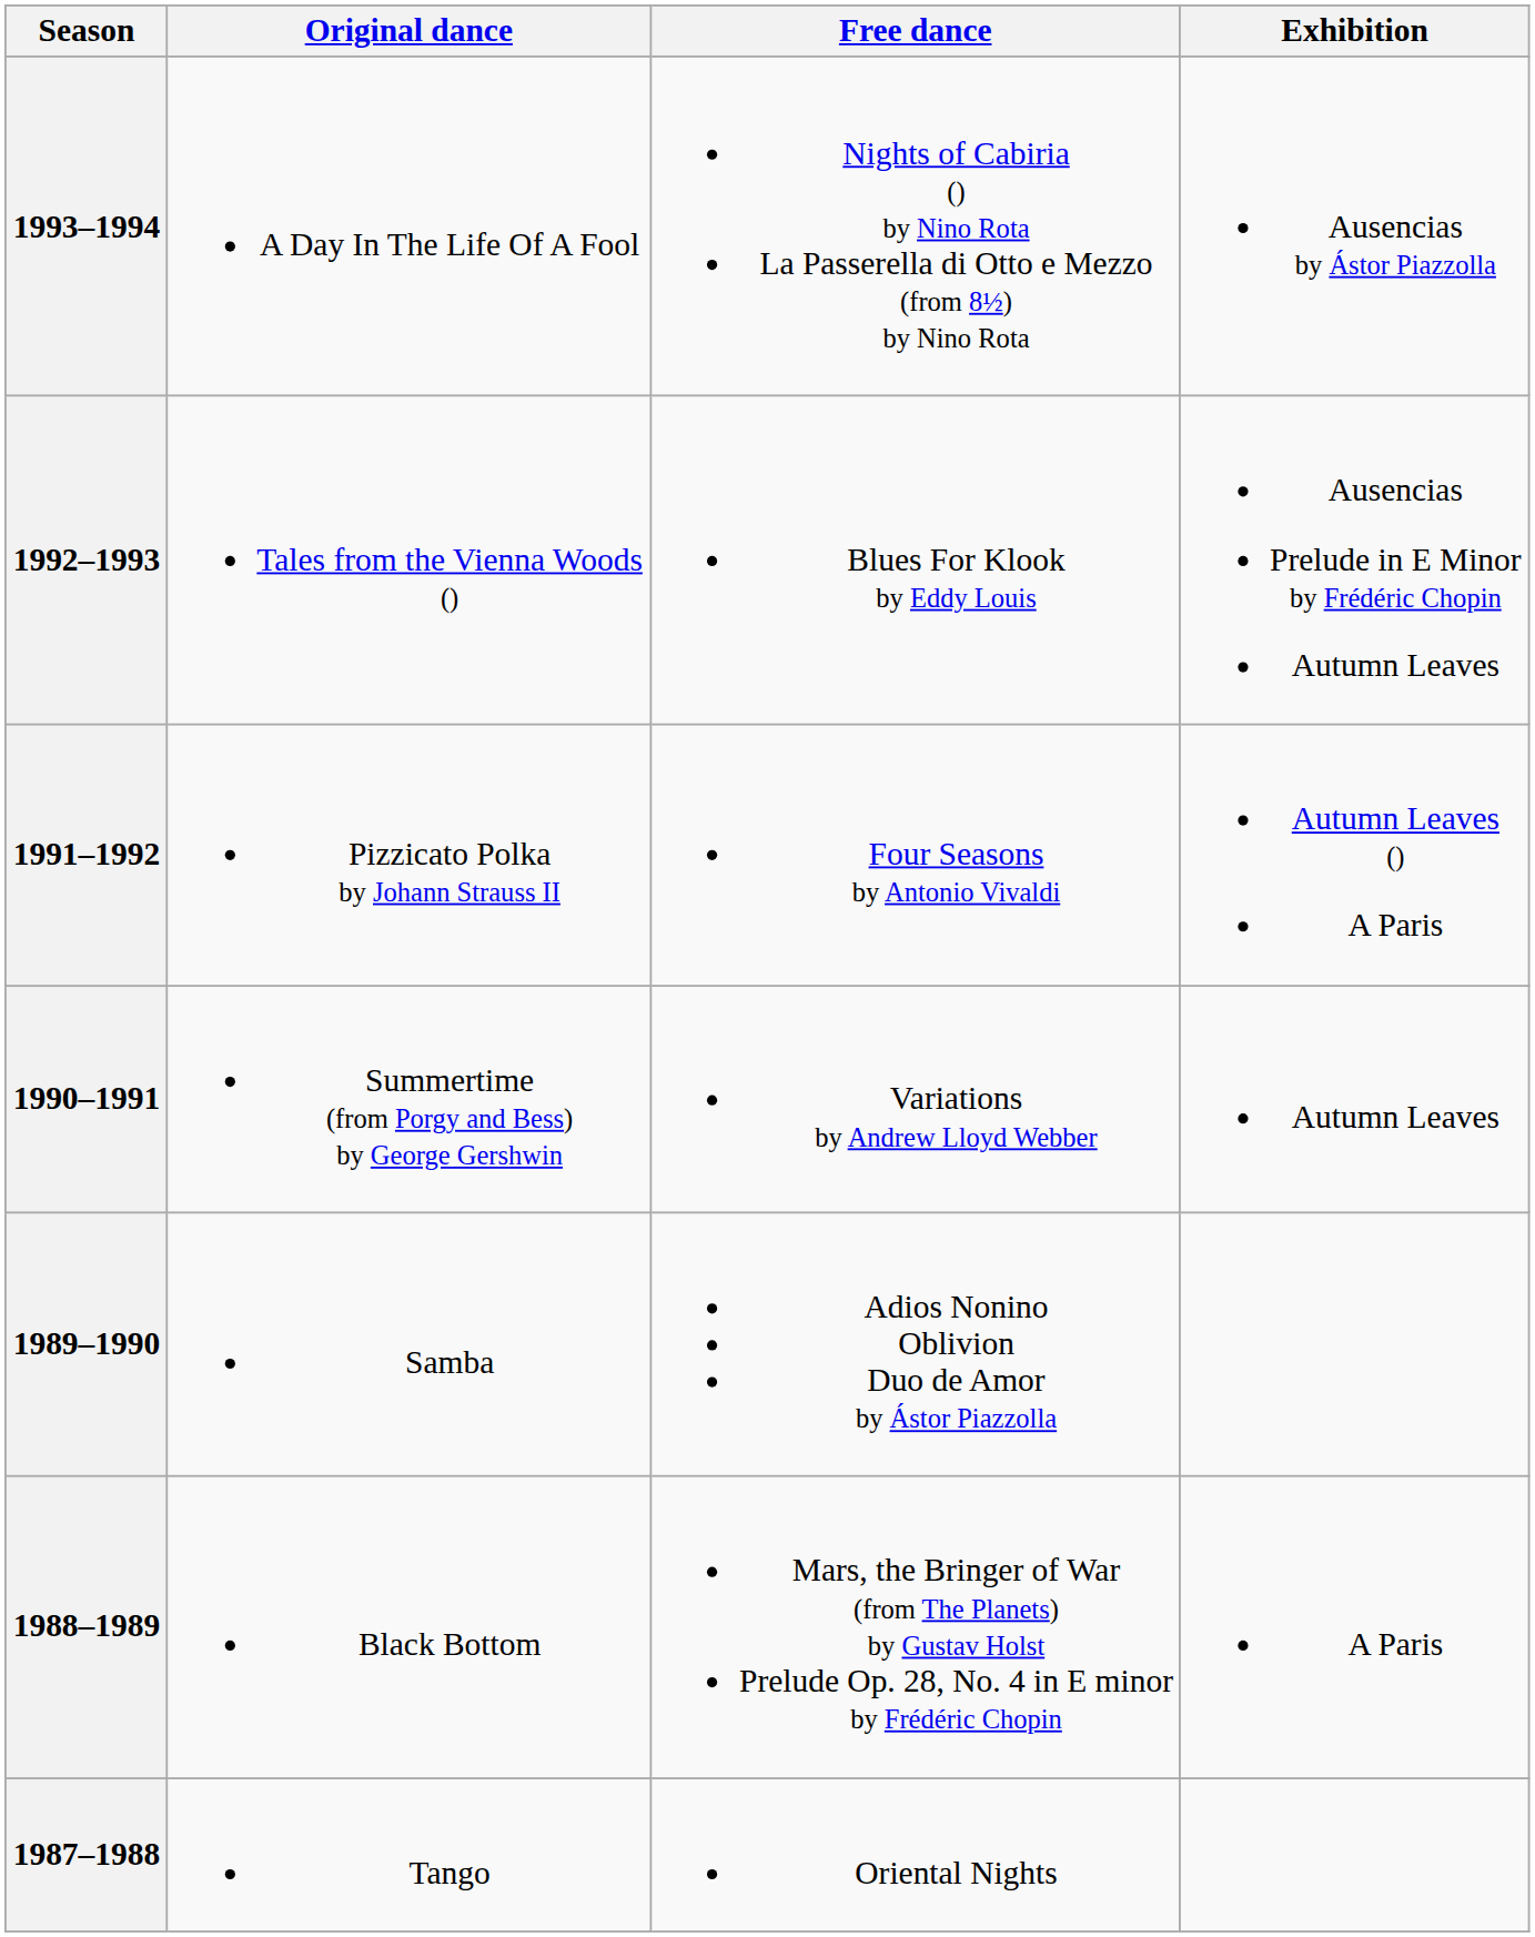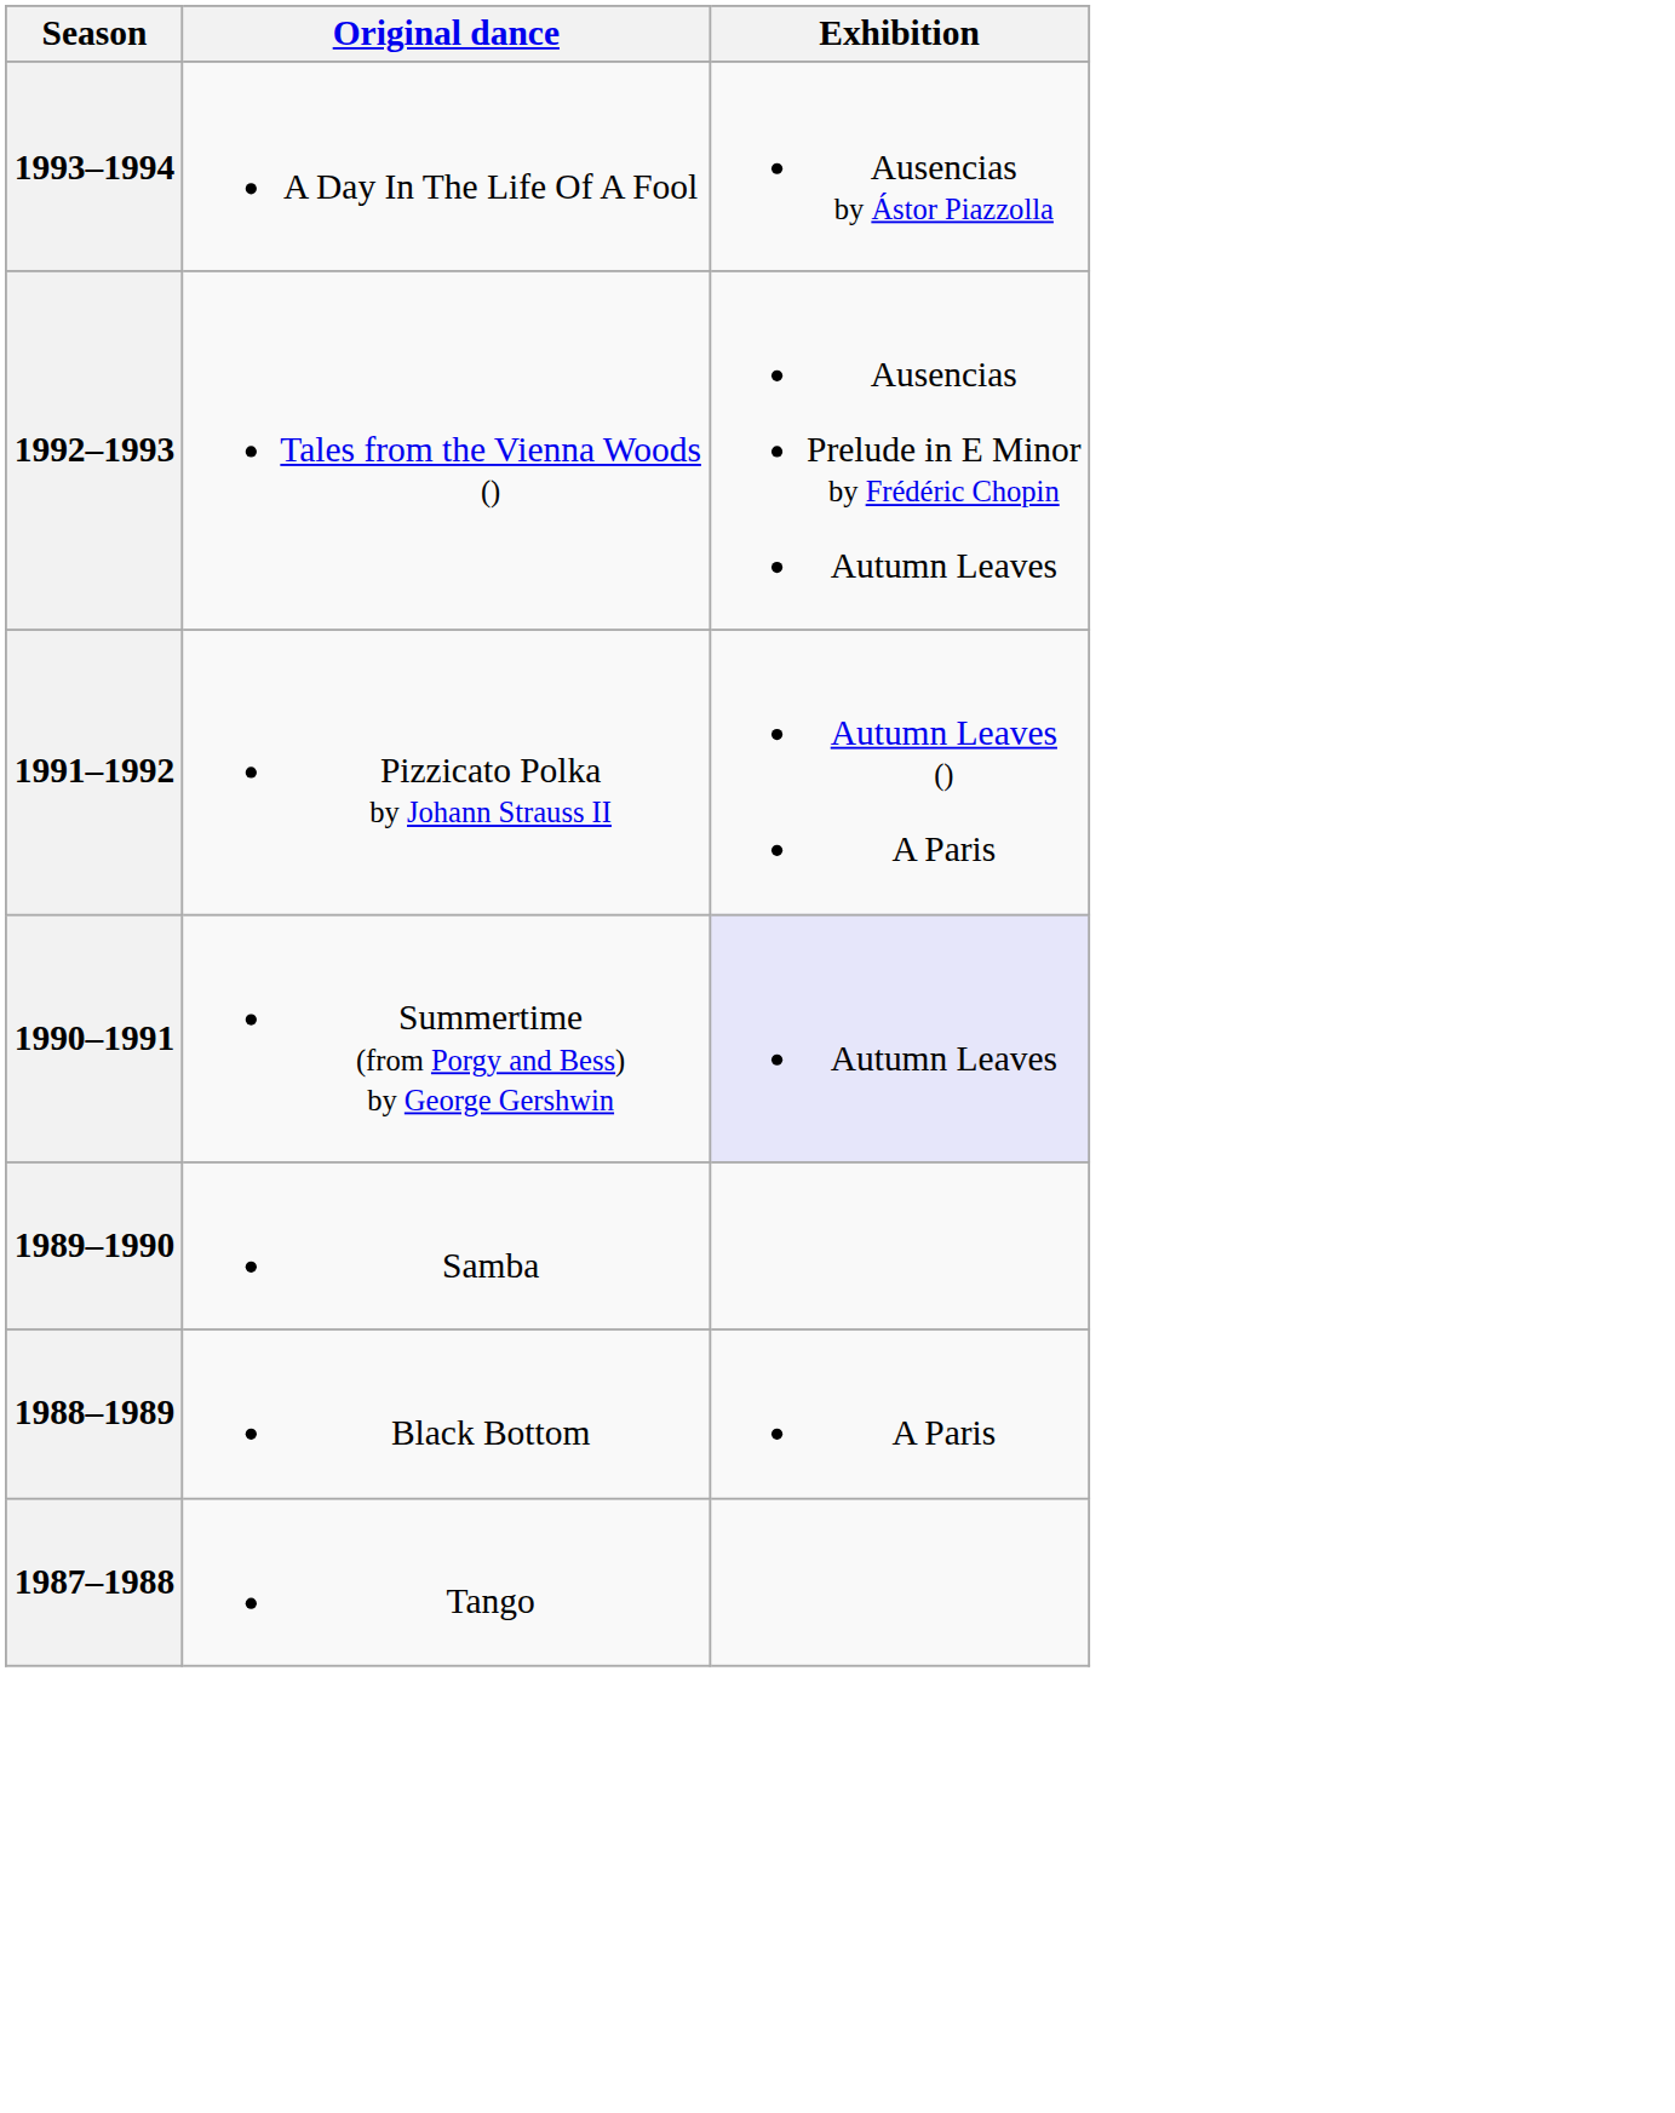- column: Free dance | Nights of Cabiria () by Nino Rota La Passerella di Otto e Mezzo (from 8½) by Nino Rota | Blues For Klook by Eddy Louis | Four Seasons by Antonio Vivaldi | Variations by Andrew Lloyd Webber | Adios Nonino Oblivion Duo de Amor by Ástor Piazzolla | Mars, the Bringer of War (from The Planets) by Gustav Holst Prelude Op. 28, No. 4 in E minor by Frédéric Chopin | Oriental Nights
1990–1991 | Exhibition: no background -> lavender background
